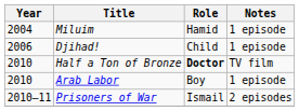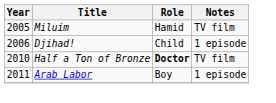Miluim | Year: 2004 -> 2005
Miluim | Notes: 1 episode -> TV film
Arab Labor | Year: 2010 -> 2011
- row: 2010–11 | Prisoners of War | Ismail | 2 episodes
